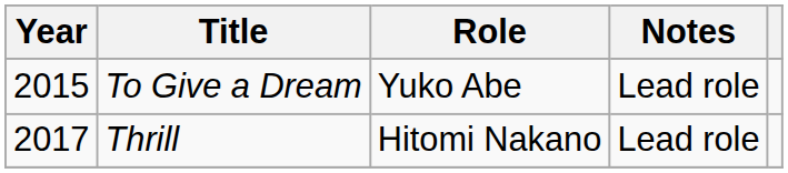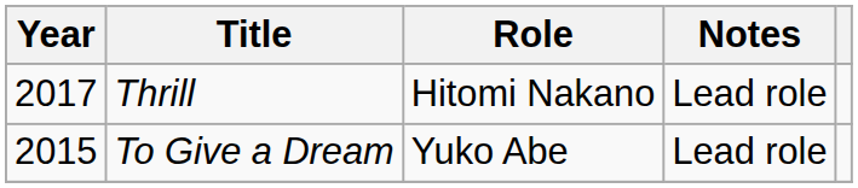rows swapped: To Give a Dream <-> Thrill
